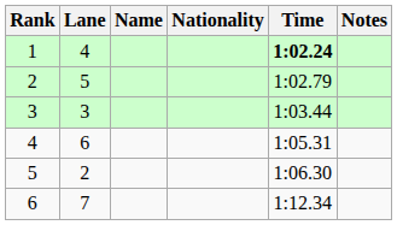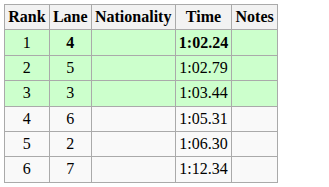- column: Name
1 | Lane: normal -> bold
